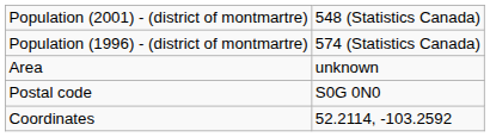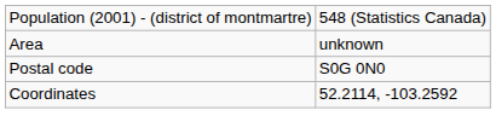- row: Population (1996) - (district of montmartre) | 574 (Statistics Canada)
